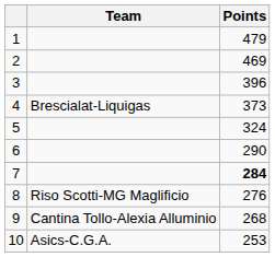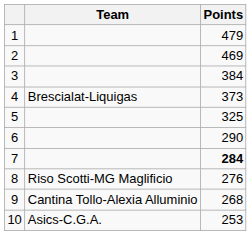3 | Points: 396 -> 384
5 | Points: 324 -> 325
